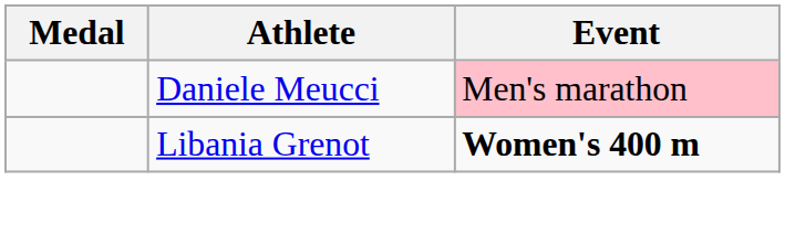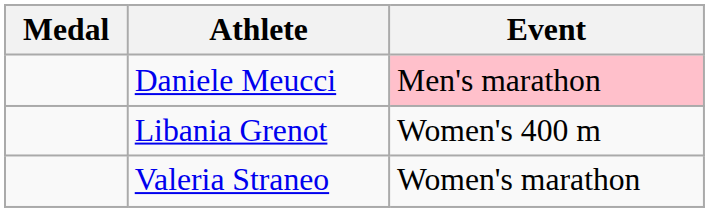Libania Grenot | Event: bold -> normal
+ row: Valeria Straneo | Women's marathon
